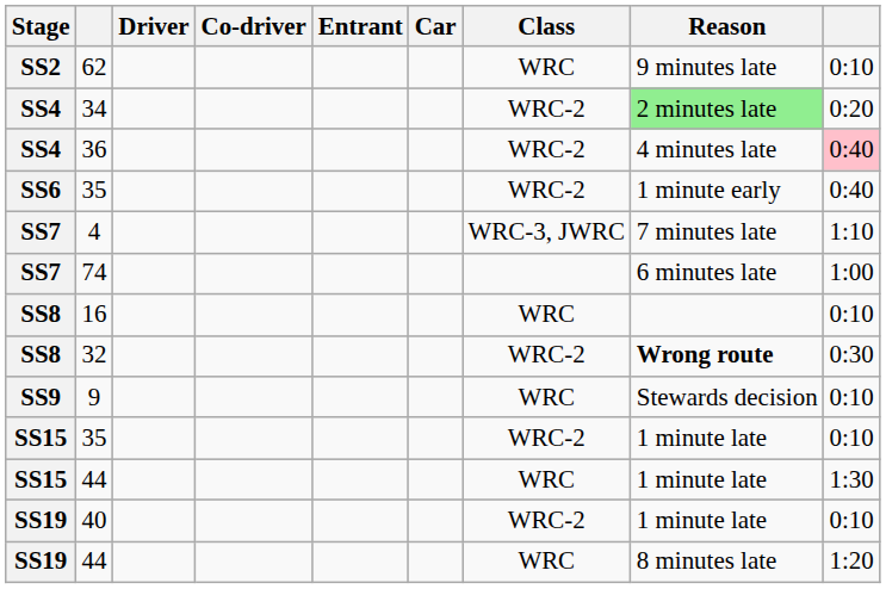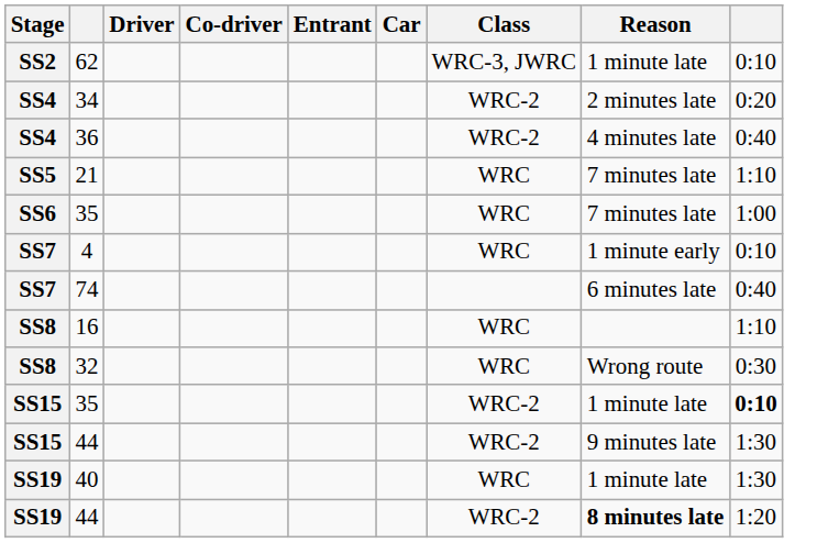62 | Class: WRC -> WRC-3, JWRC
62 | Reason: 9 minutes late -> 1 minute late
34 | Reason: lightgreen background -> no background
36 | column 9: pink background -> no background
+ row: SS5 | 21 | WRC | 7 minutes late | 1:10
SS6 / 35 | Class: WRC-2 -> WRC
SS6 / 35 | Reason: 1 minute early -> 7 minutes late
SS6 / 35 | column 9: 0:40 -> 1:00
4 | Class: WRC-3, JWRC -> WRC
4 | Reason: 7 minutes late -> 1 minute early
4 | column 9: 1:10 -> 0:10
74 | column 9: 1:00 -> 0:40
16 | column 9: 0:10 -> 1:10
32 | Class: WRC-2 -> WRC
32 | Reason: bold -> normal
- row: SS9 | 9 | WRC | Stewards decision | 0:10
SS15 / 35 | column 9: normal -> bold
SS15 / 44 | Class: WRC -> WRC-2
SS15 / 44 | Reason: 1 minute late -> 9 minutes late
40 | Class: WRC-2 -> WRC
40 | column 9: 0:10 -> 1:30
SS19 / 44 | Class: WRC -> WRC-2
SS19 / 44 | Reason: normal -> bold
